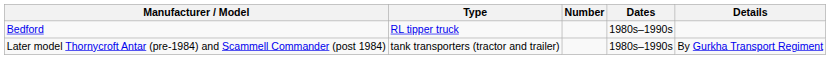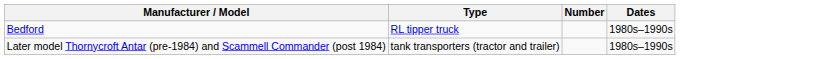- column: Details | By Gurkha Transport Regiment
